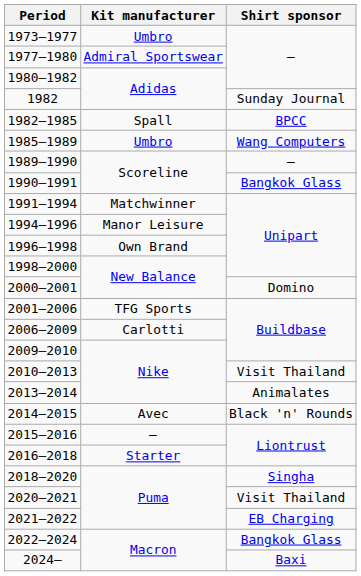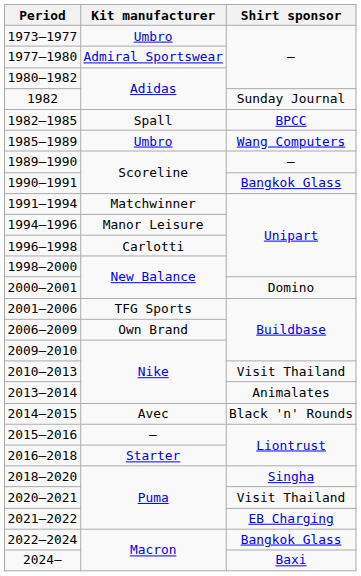1996–1998 | Kit manufacturer: Own Brand -> Carlotti
2006–2009 | Kit manufacturer: Carlotti -> Own Brand
